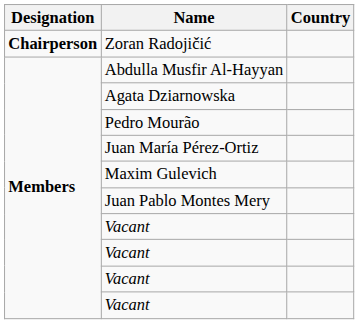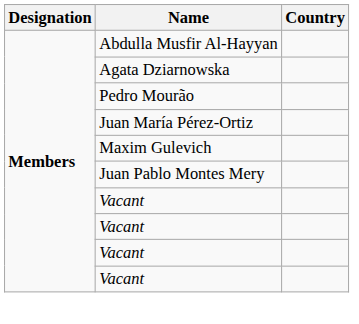- row: Chairperson | Zoran Radojičić
